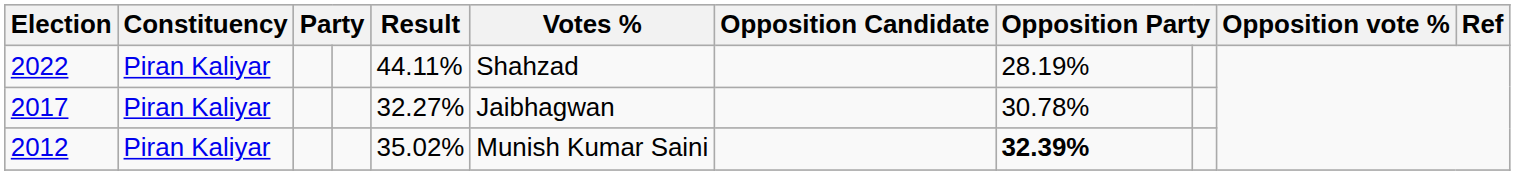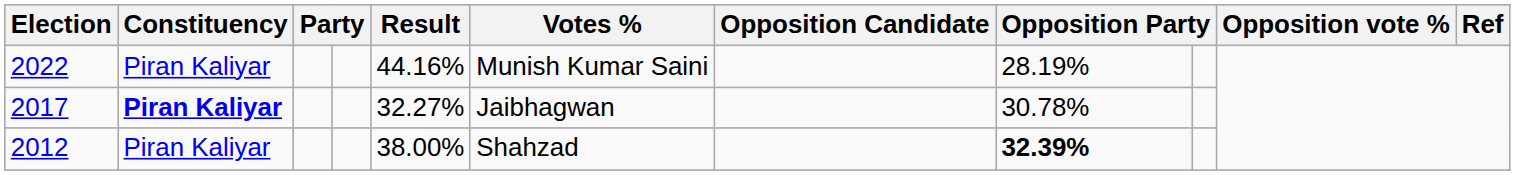2022 | Result: 44.11% -> 44.16%
2022 | Votes %: Shahzad -> Munish Kumar Saini
2017 | Constituency: normal -> bold
2012 | Result: 35.02% -> 38.00%
2012 | Votes %: Munish Kumar Saini -> Shahzad
